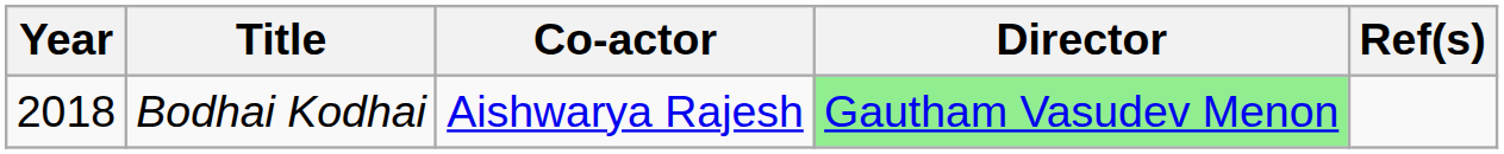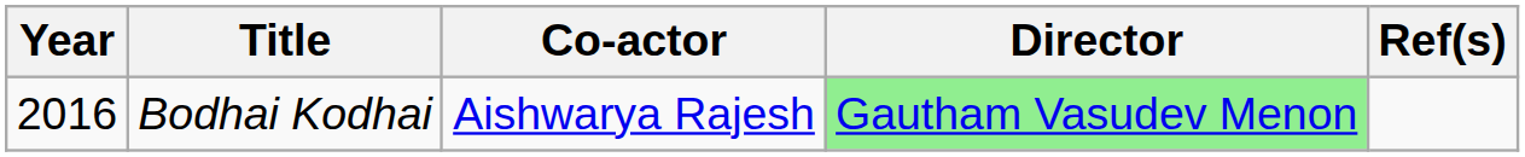Bodhai Kodhai | Year: 2018 -> 2016
